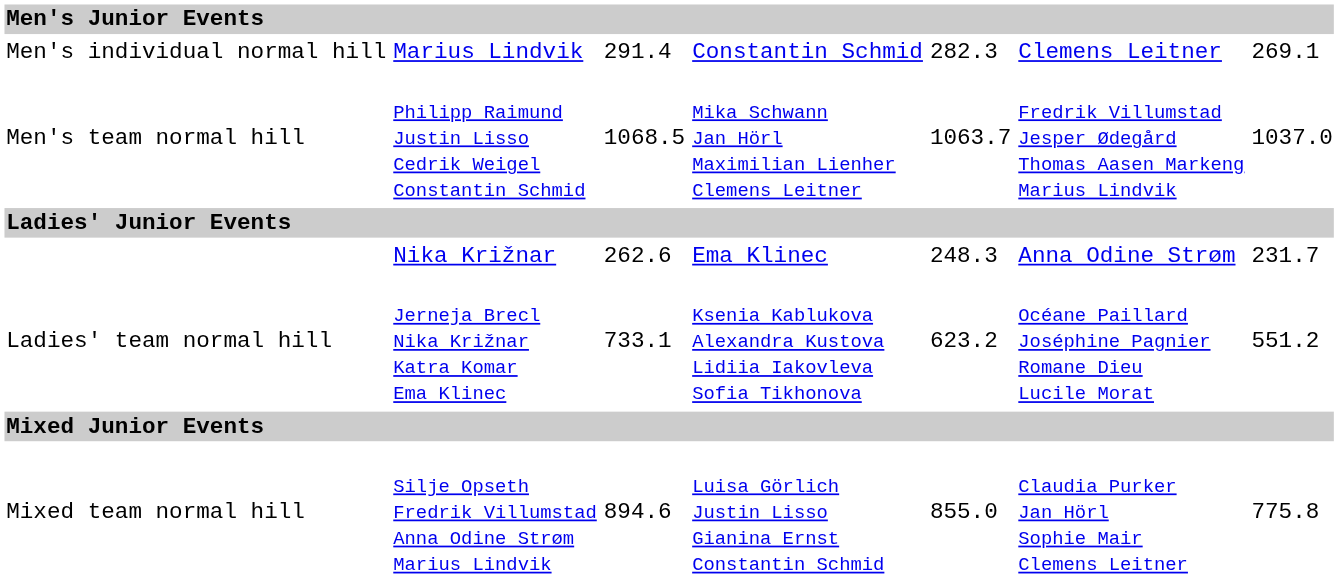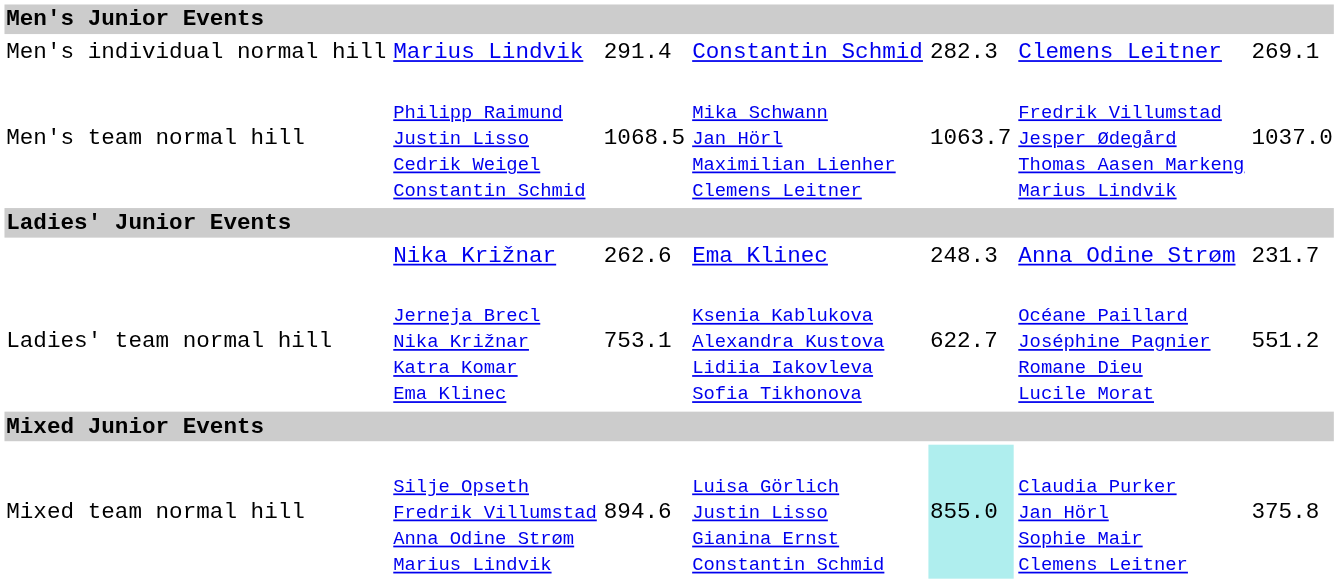Ladies' team normal hill | column 3: 733.1 -> 753.1
Ladies' team normal hill | column 5: 623.2 -> 622.7
Mixed team normal hill | column 5: no background -> paleturquoise background
Mixed team normal hill | column 7: 775.8 -> 375.8
